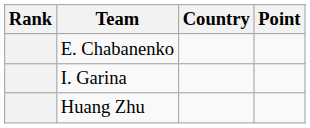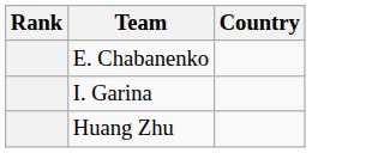- column: Point
